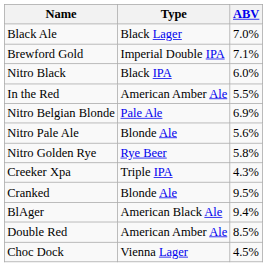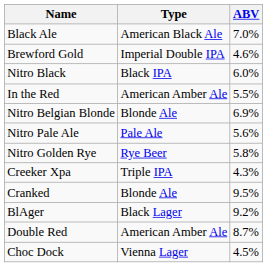Black Ale | Type: Black Lager -> American Black Ale
Brewford Gold | ABV: 7.1% -> 4.6%
Nitro Belgian Blonde | Type: Pale Ale -> Blonde Ale
Nitro Pale Ale | Type: Blonde Ale -> Pale Ale
BlAger | Type: American Black Ale -> Black Lager
BlAger | ABV: 9.4% -> 9.2%
Double Red | ABV: 8.5% -> 8.7%
